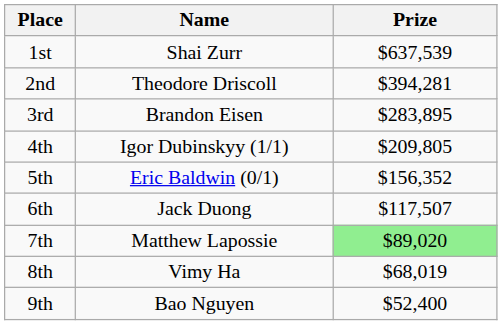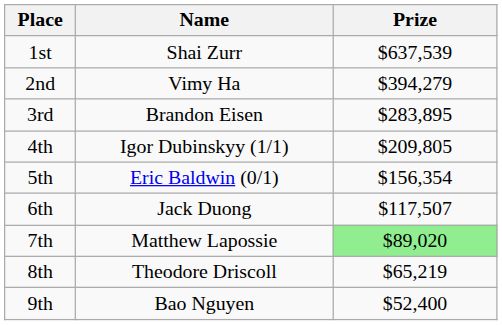2nd | Name: Theodore Driscoll -> Vimy Ha
2nd | Prize: $394,281 -> $394,279
5th | Prize: $156,352 -> $156,354
8th | Name: Vimy Ha -> Theodore Driscoll
8th | Prize: $68,019 -> $65,219
